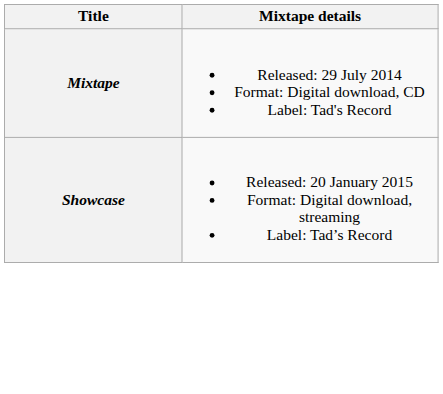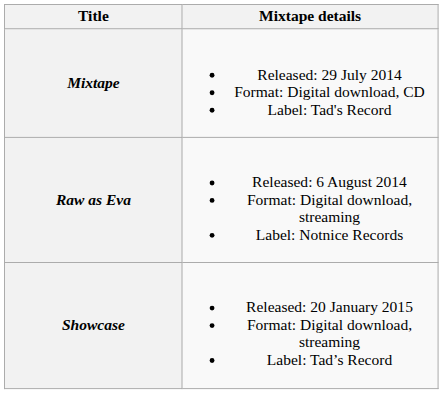+ row: Raw as Eva | Released: 6 August 2014 Format: Digital download, streaming Label: Notnice Records
